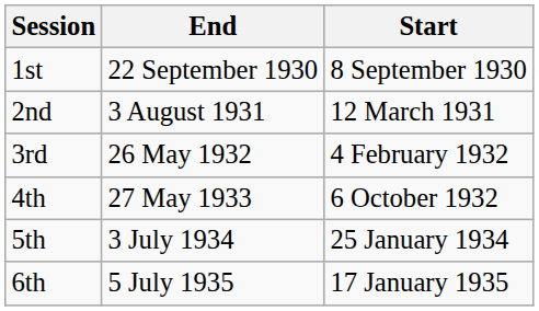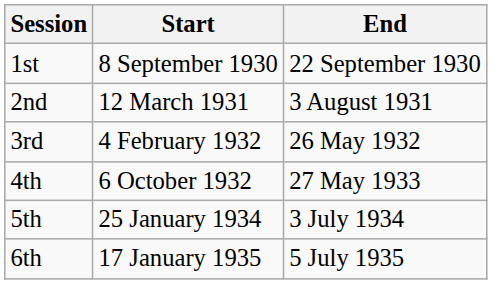columns swapped: Start <-> End
